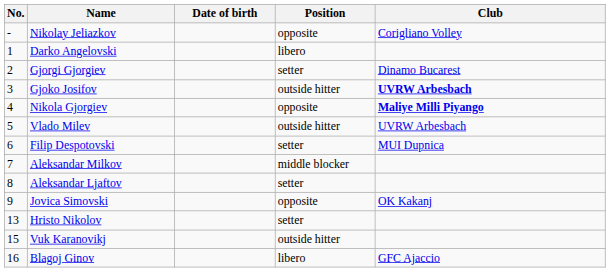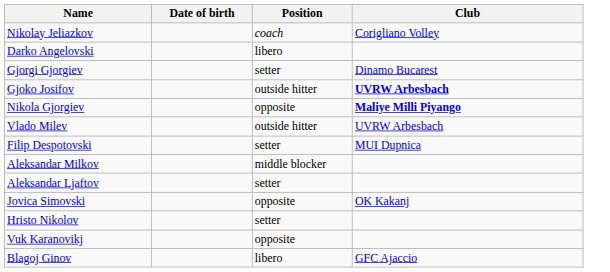- column: No. | - | 1 | 2 | 3 | 4 | 5 | 6 | 7 | 8 | 9 | 13 | 15 | 16
Nikolay Jeliazkov | Position: opposite -> coach
Vuk Karanovikj | Position: outside hitter -> opposite
